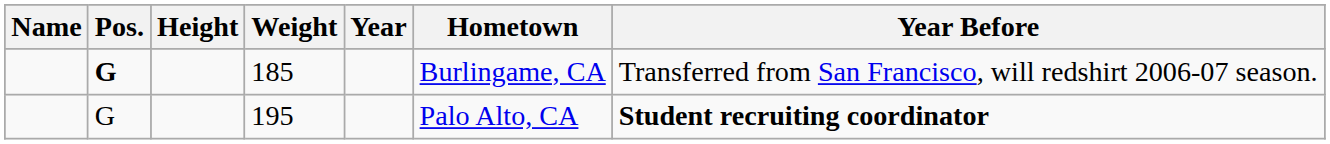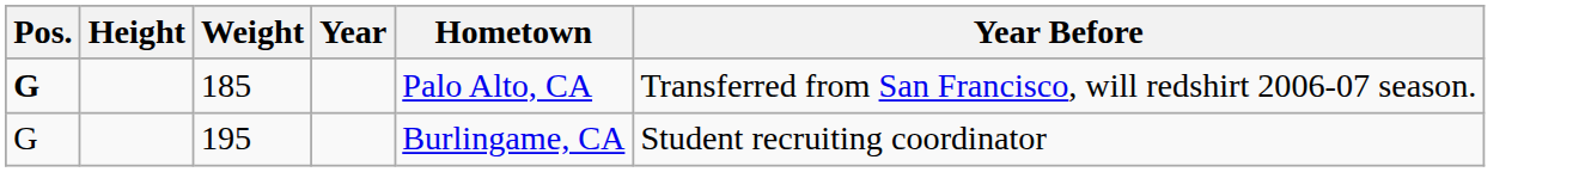- column: Name
185 | Hometown: Burlingame, CA -> Palo Alto, CA
195 | Hometown: Palo Alto, CA -> Burlingame, CA
195 | Year Before: bold -> normal
